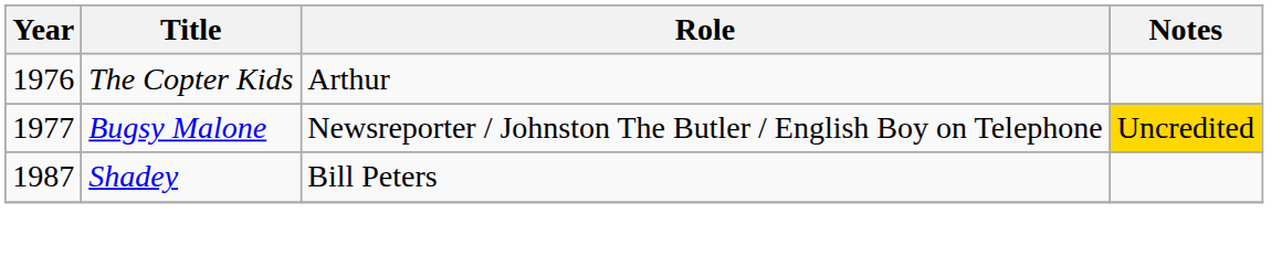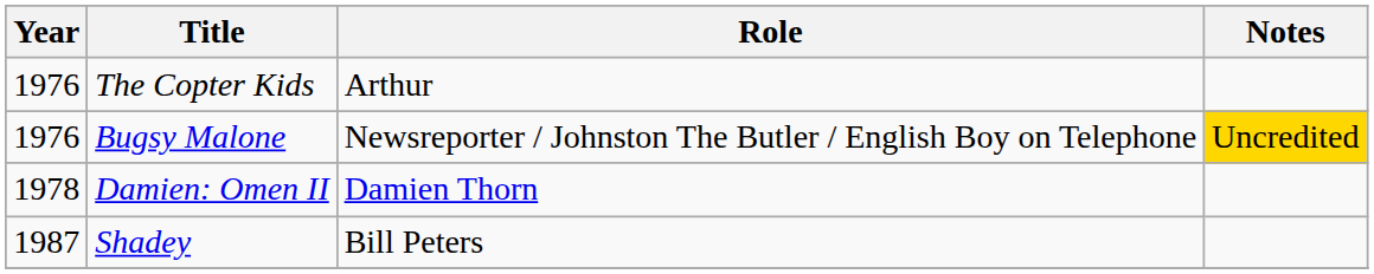Bugsy Malone | Year: 1977 -> 1976
+ row: 1978 | Damien: Omen II | Damien Thorn
